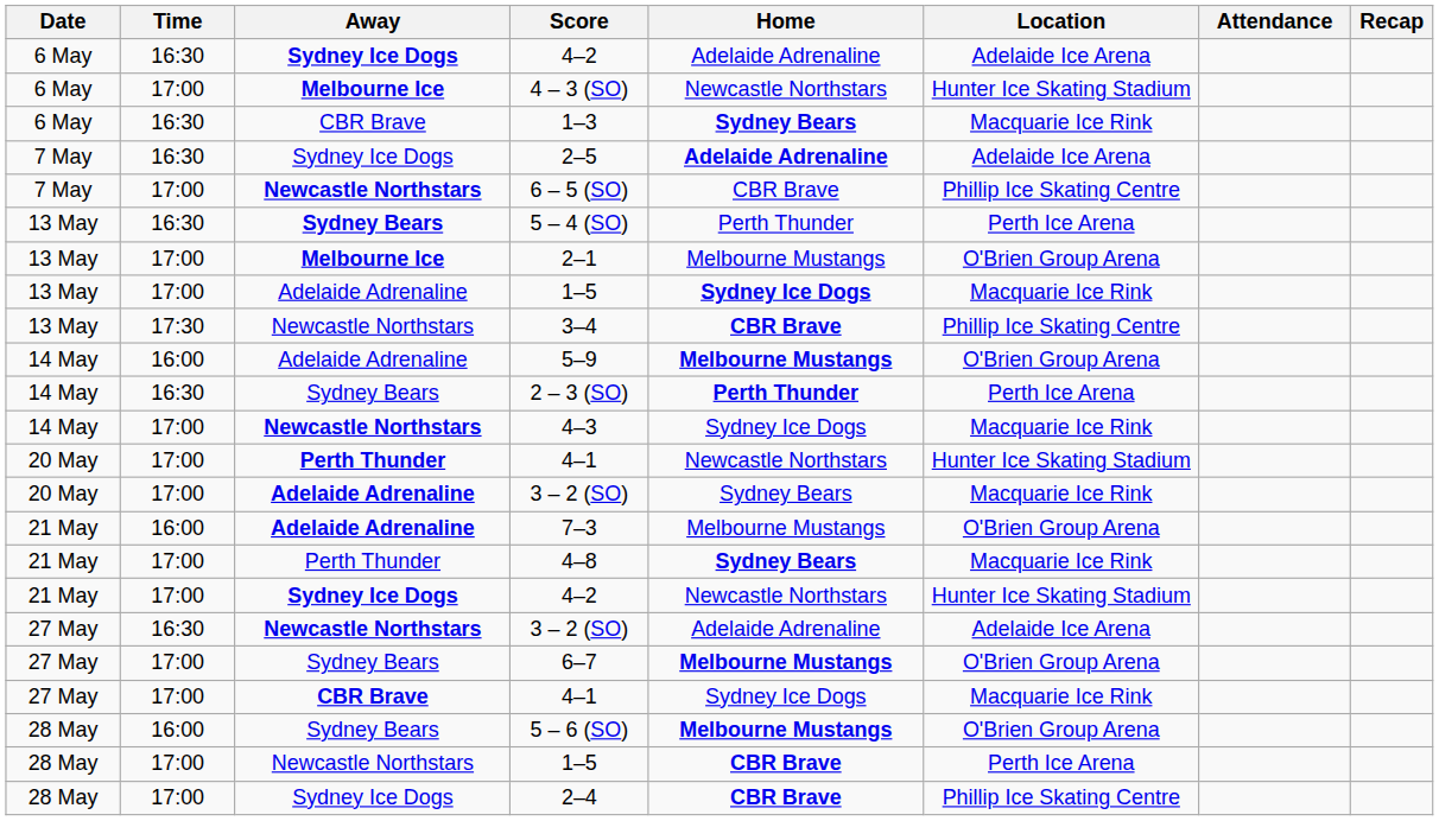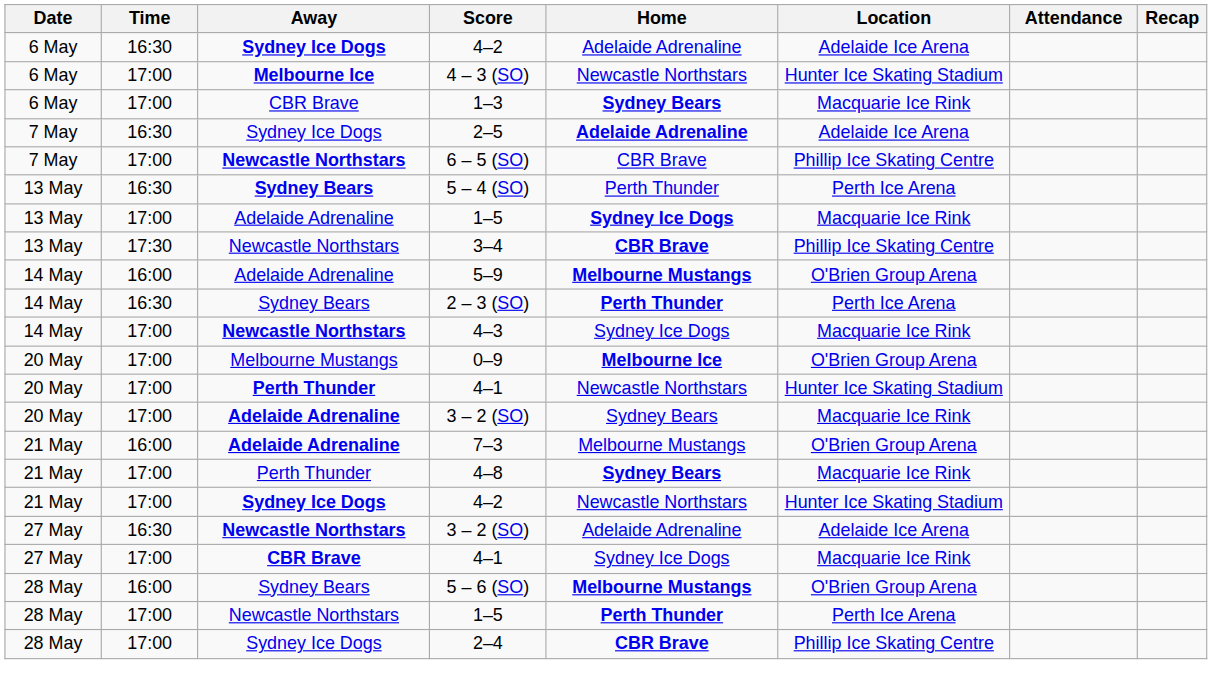1–3 | Time: 16:30 -> 17:00
- row: 13 May | 17:00 | Melbourne Ice | 2–1 | Melbourne Mustangs | O'Brien Group Arena
+ row: 20 May | 17:00 | Melbourne Mustangs | 0–9 | Melbourne Ice | O'Brien Group Arena
- row: 27 May | 17:00 | Sydney Bears | 6–7 | Melbourne Mustangs | O'Brien Group Arena
28 May / 1–5 | Home: CBR Brave -> Perth Thunder
